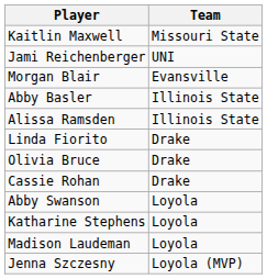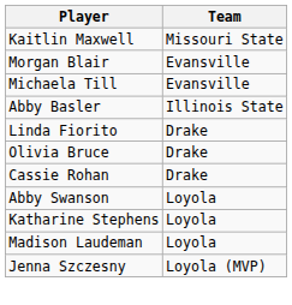- row: Jami Reichenberger | UNI
+ row: Michaela Till | Evansville
- row: Alissa Ramsden | Illinois State
